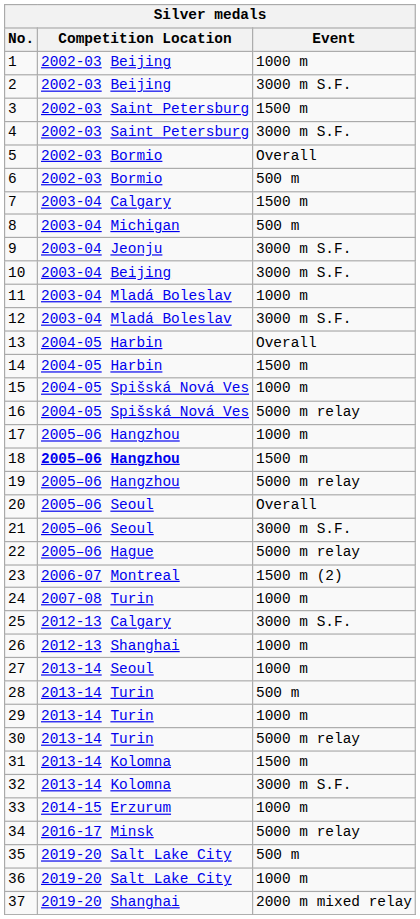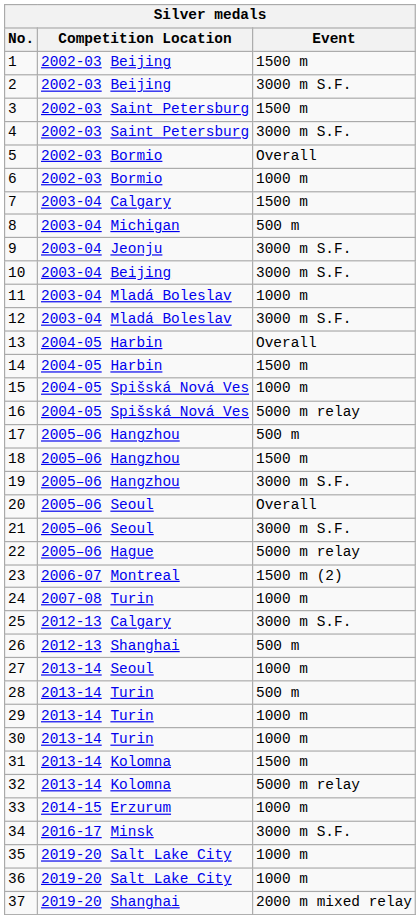1 | Event: 1000 m -> 1500 m
6 | Event: 500 m -> 1000 m
17 | Event: 1000 m -> 500 m
18 | Competition Location: bold -> normal
19 | Event: 5000 m relay -> 3000 m S.F.
26 | Event: 1000 m -> 500 m
30 | Event: 5000 m relay -> 1000 m
32 | Event: 3000 m S.F. -> 5000 m relay
34 | Event: 5000 m relay -> 3000 m S.F.
35 | Event: 500 m -> 1000 m
